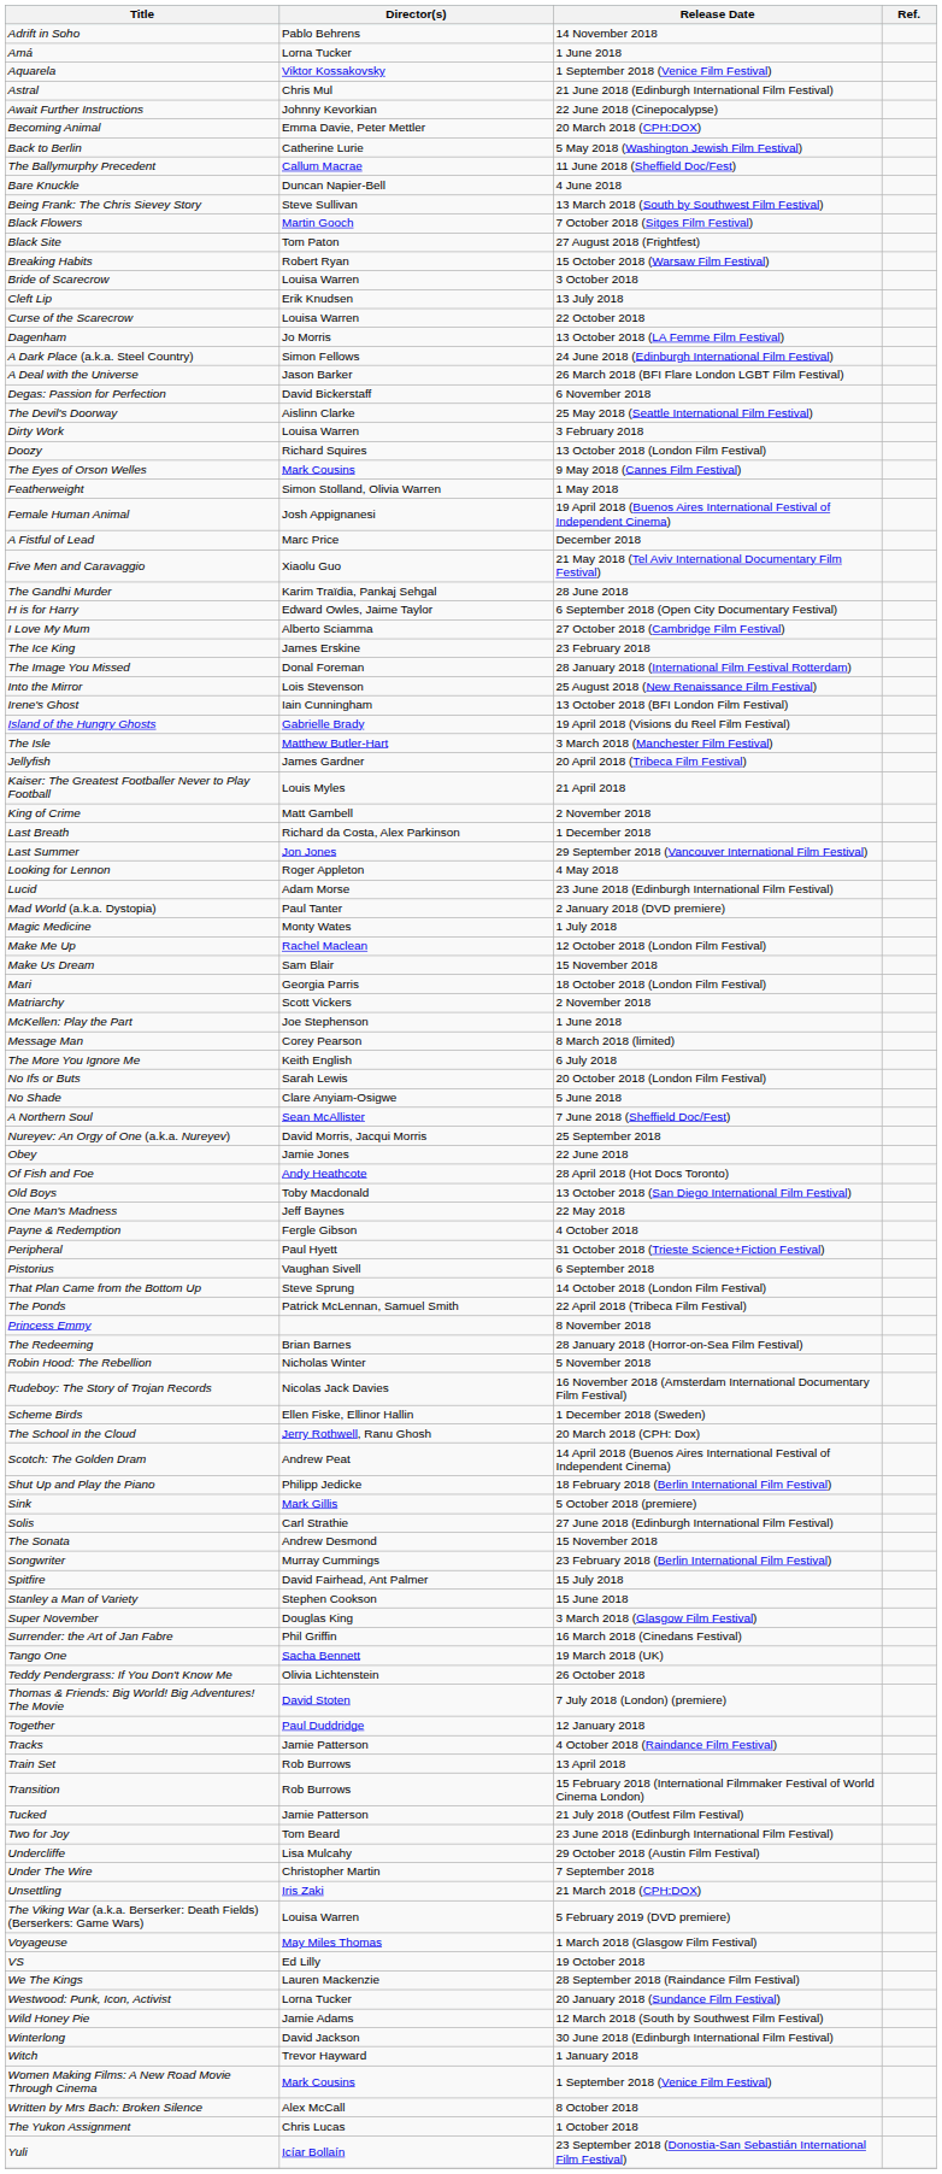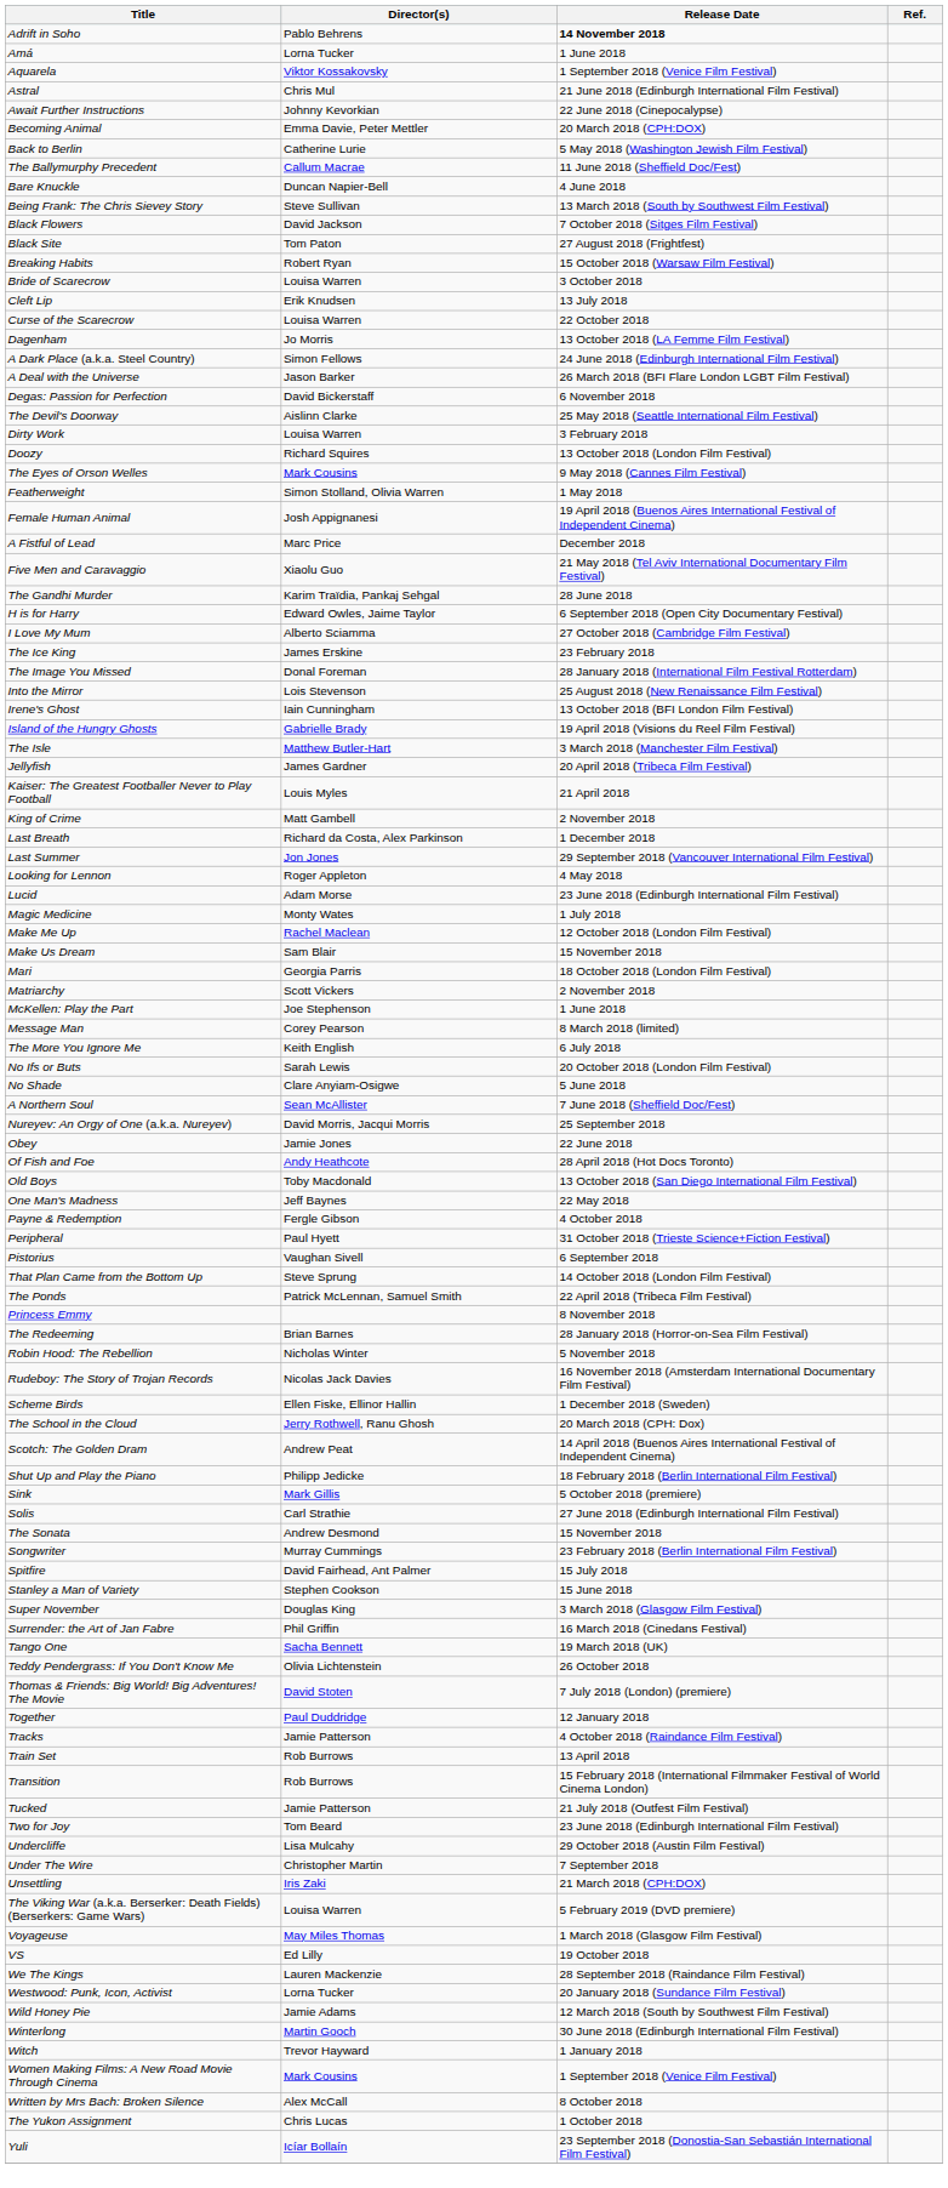Adrift in Soho | Release Date: normal -> bold
Black Flowers | Director(s): Martin Gooch -> David Jackson
- row: Mad World (a.k.a. Dystopia) | Paul Tanter | 2 January 2018 (DVD premiere)
Winterlong | Director(s): David Jackson -> Martin Gooch
